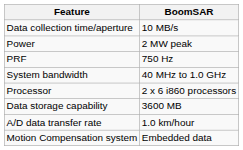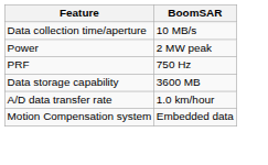- row: System bandwidth | 40 MHz to 1.0 GHz
- row: Processor | 2 x 6 i860 processors
